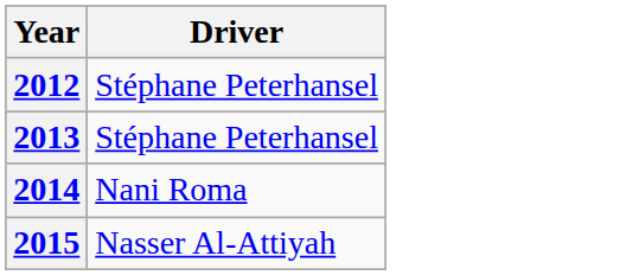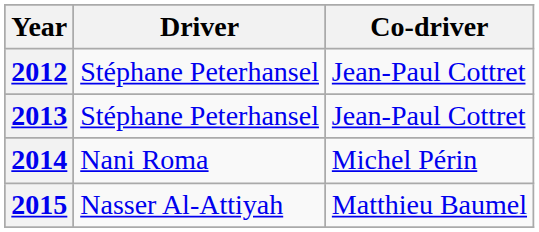+ column: Co-driver | Jean-Paul Cottret | Jean-Paul Cottret | Michel Périn | Matthieu Baumel
